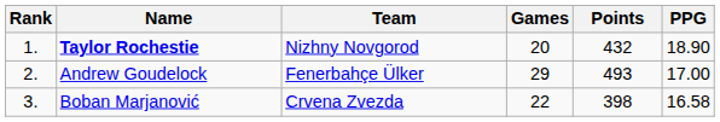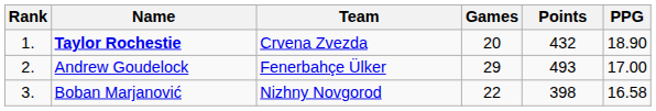Taylor Rochestie | Team: Nizhny Novgorod -> Crvena Zvezda
Boban Marjanović | Team: Crvena Zvezda -> Nizhny Novgorod
